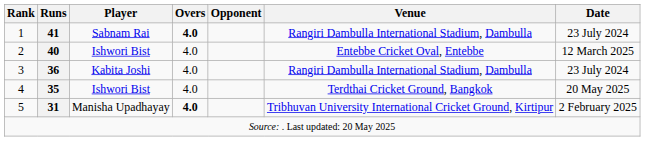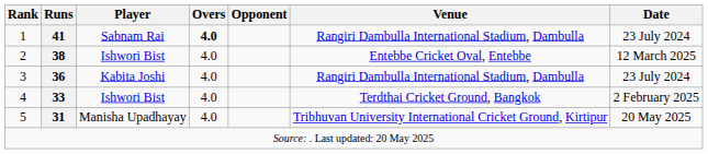2 | Runs: 40 -> 38
4 | Runs: 35 -> 33
4 | Date: 20 May 2025 -> 2 February 2025
5 | Overs: bold -> normal
5 | Date: 2 February 2025 -> 20 May 2025
